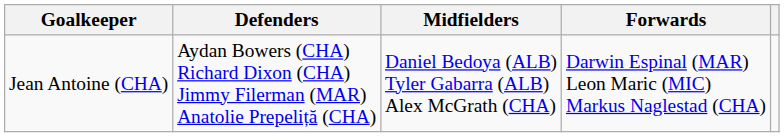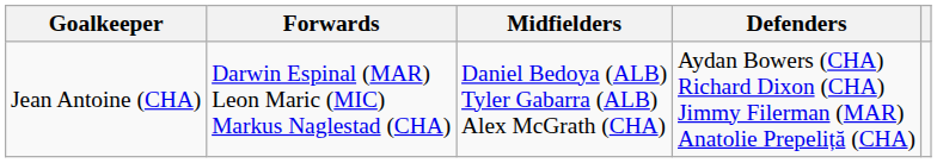columns swapped: Defenders <-> Forwards
